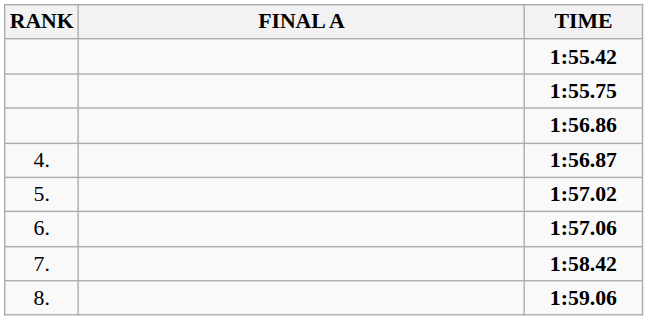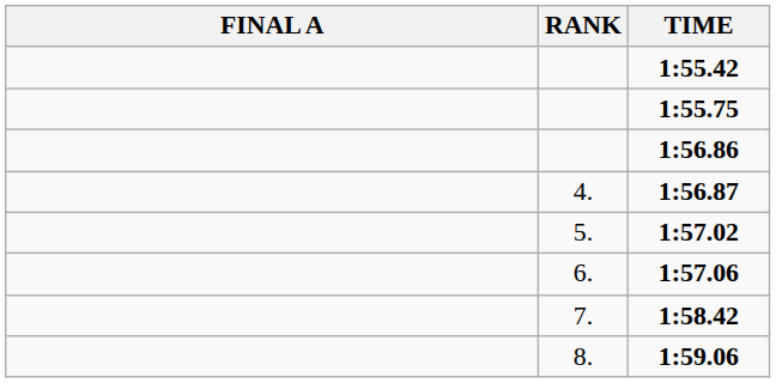columns swapped: RANK <-> FINAL A
